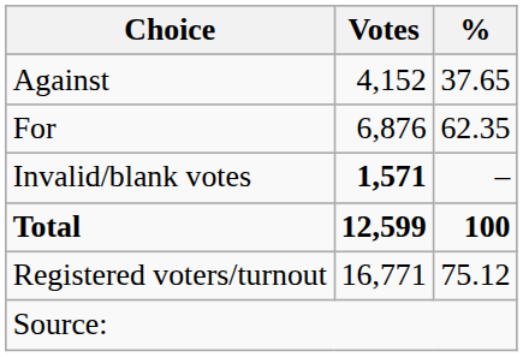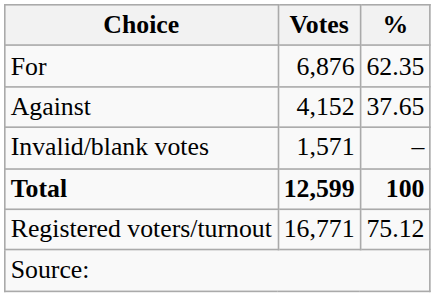rows swapped: For <-> Against
Invalid/blank votes | Votes: bold -> normal
